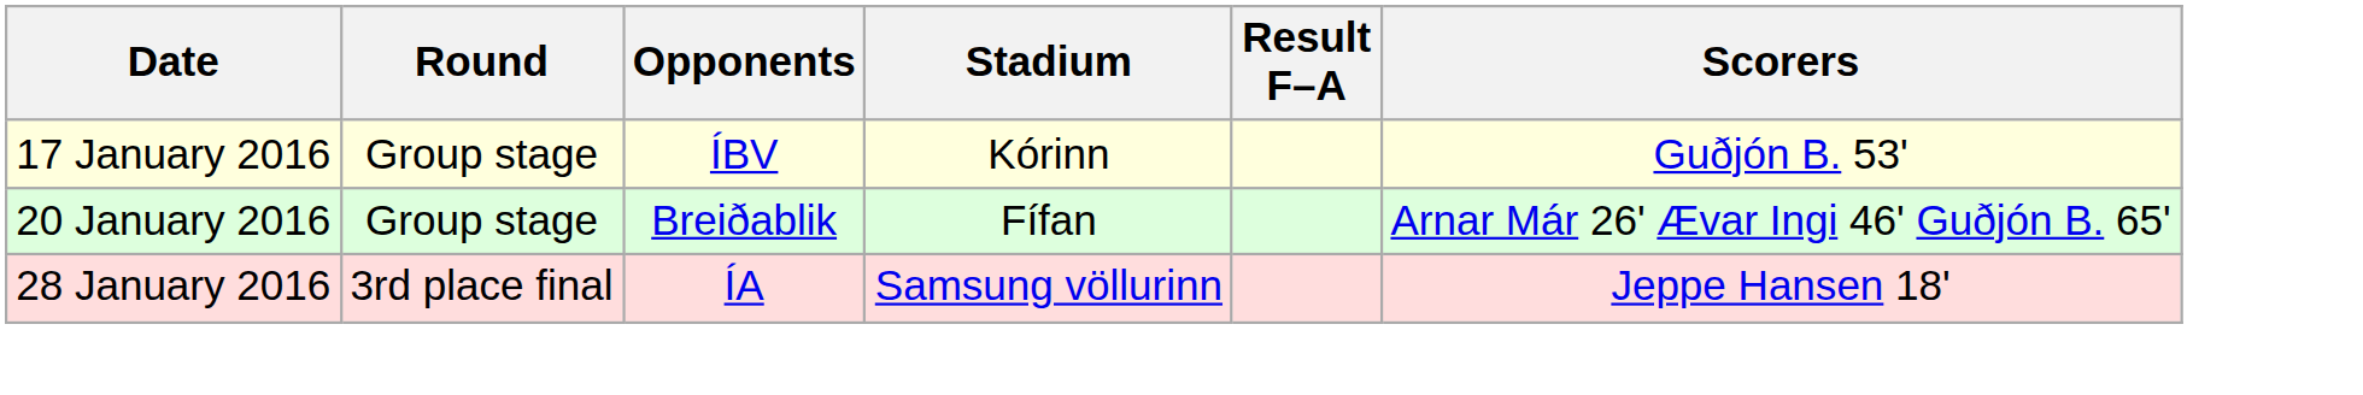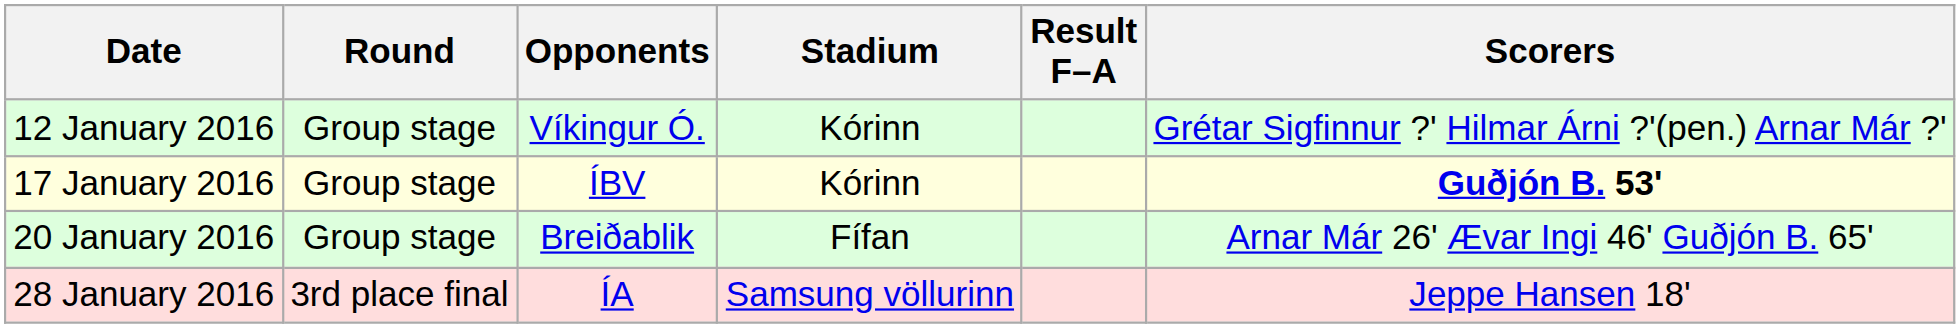+ row: 12 January 2016 | Group stage | Víkingur Ó. | Kórinn | Grétar Sigfinnur ?' Hilmar Árni ?'(pen.) Arnar Már ?'
17 January 2016 | Scorers: normal -> bold
